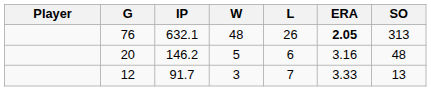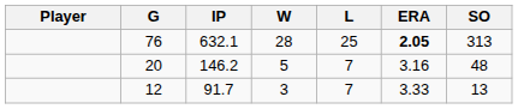76 | W: 48 -> 28
76 | L: 26 -> 25
20 | L: 6 -> 7
